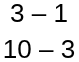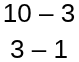rows swapped: 3 – 1 <-> 10 – 3
